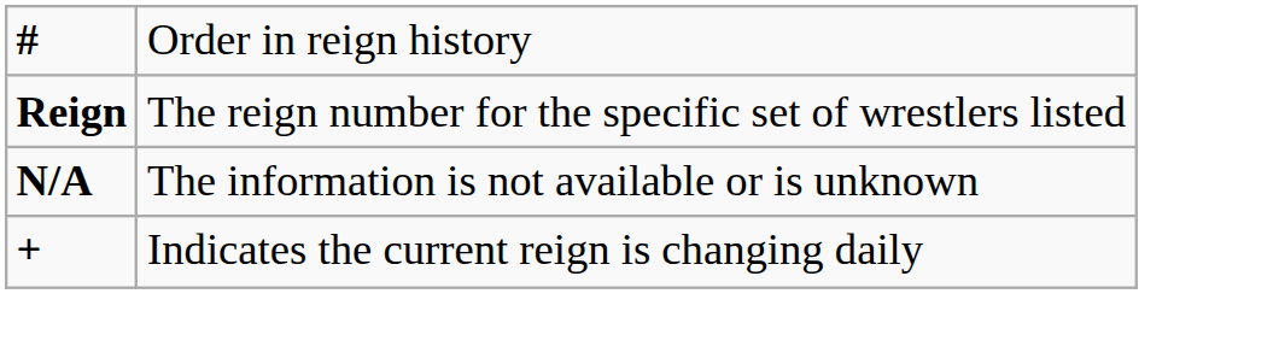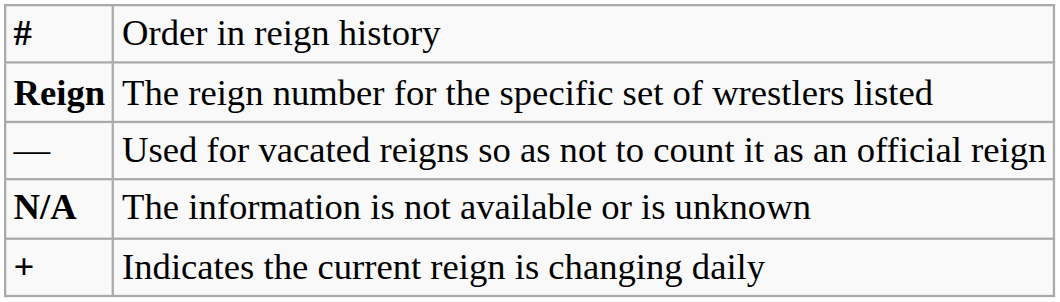+ row: — | Used for vacated reigns so as not to count it as an official reign
